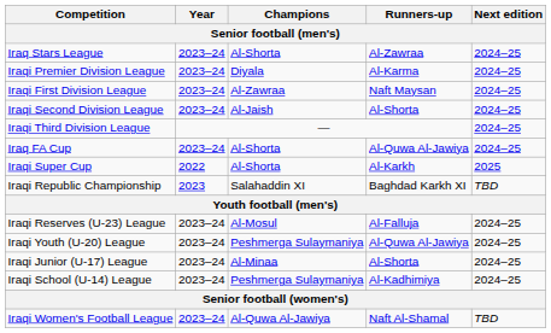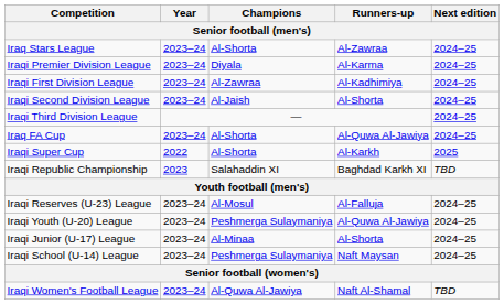Iraqi First Division League | Runners-up: Naft Maysan -> Al-Kadhimiya
Iraqi School (U-14) League | Runners-up: Al-Kadhimiya -> Naft Maysan
